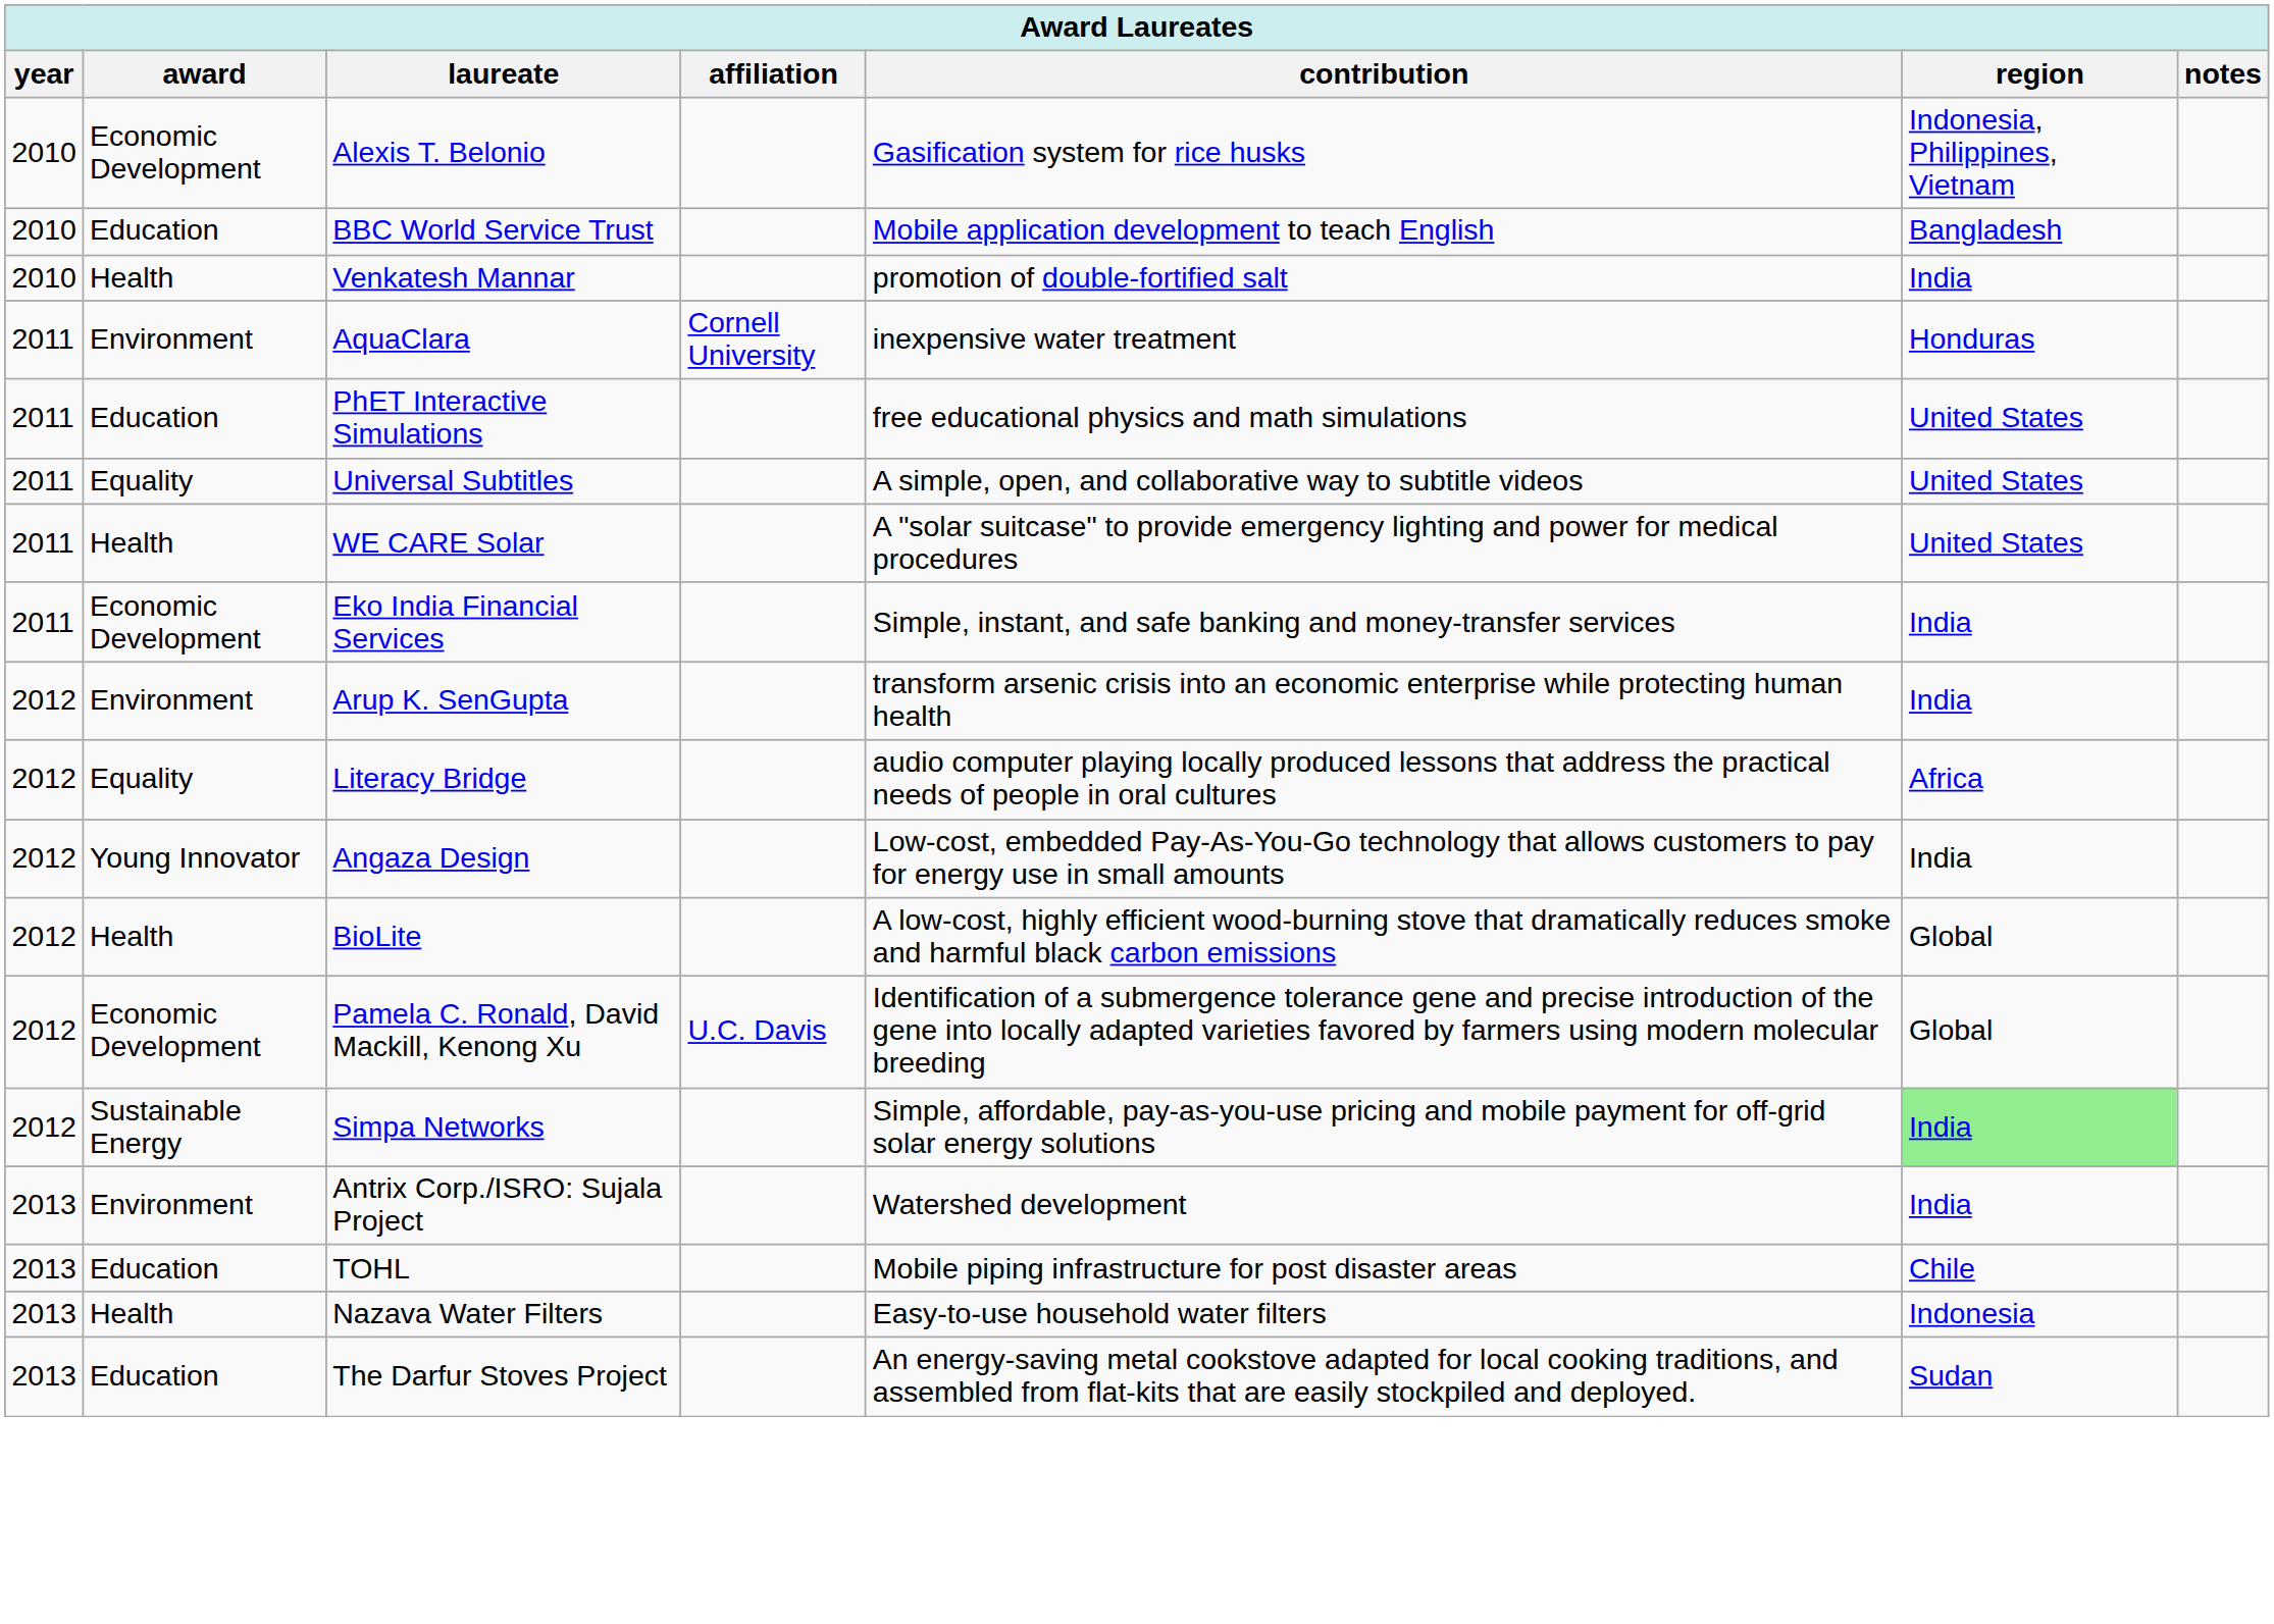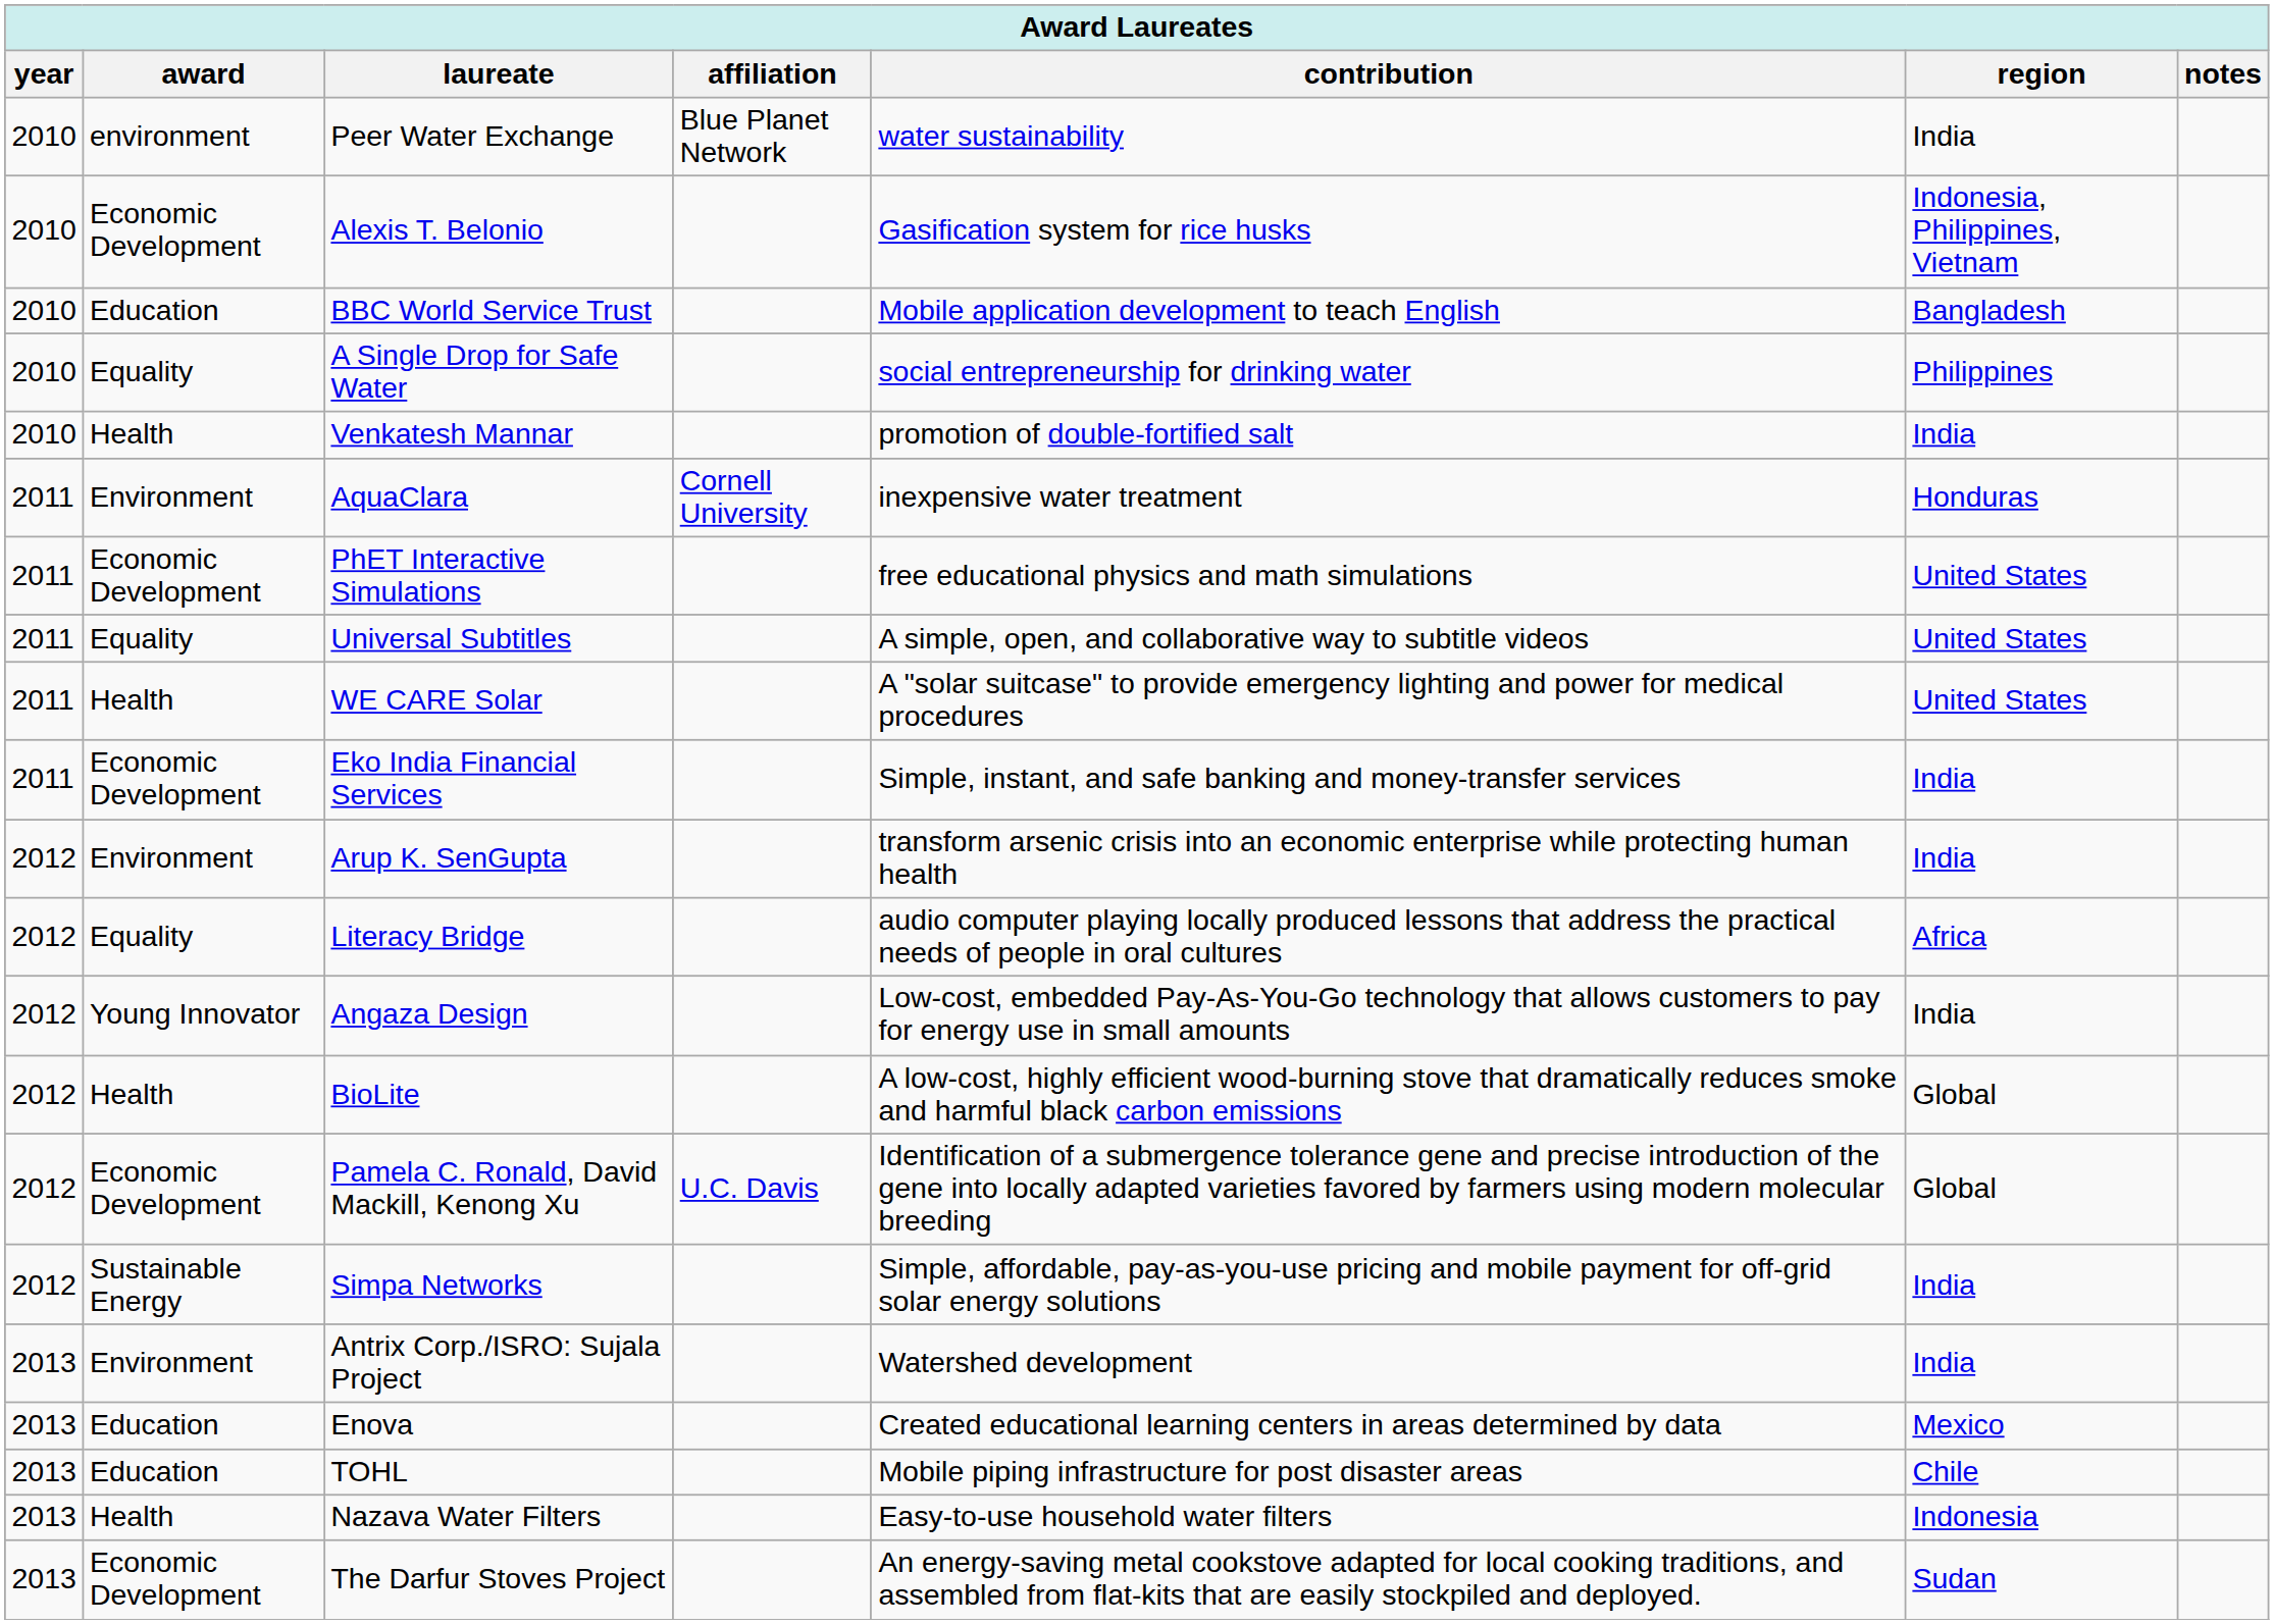+ row: 2010 | environment | Peer Water Exchange | Blue Planet Network | water sustainability | India
+ row: 2010 | Equality | A Single Drop for Safe Water | social entrepreneurship for drinking water | Philippines
PhET Interactive Simulations | award: Education -> Economic Development
Simpa Networks | region: lightgreen background -> no background
+ row: 2013 | Education | Enova | Created educational learning centers in areas determined by data | Mexico
The Darfur Stoves Project | award: Education -> Economic Development
